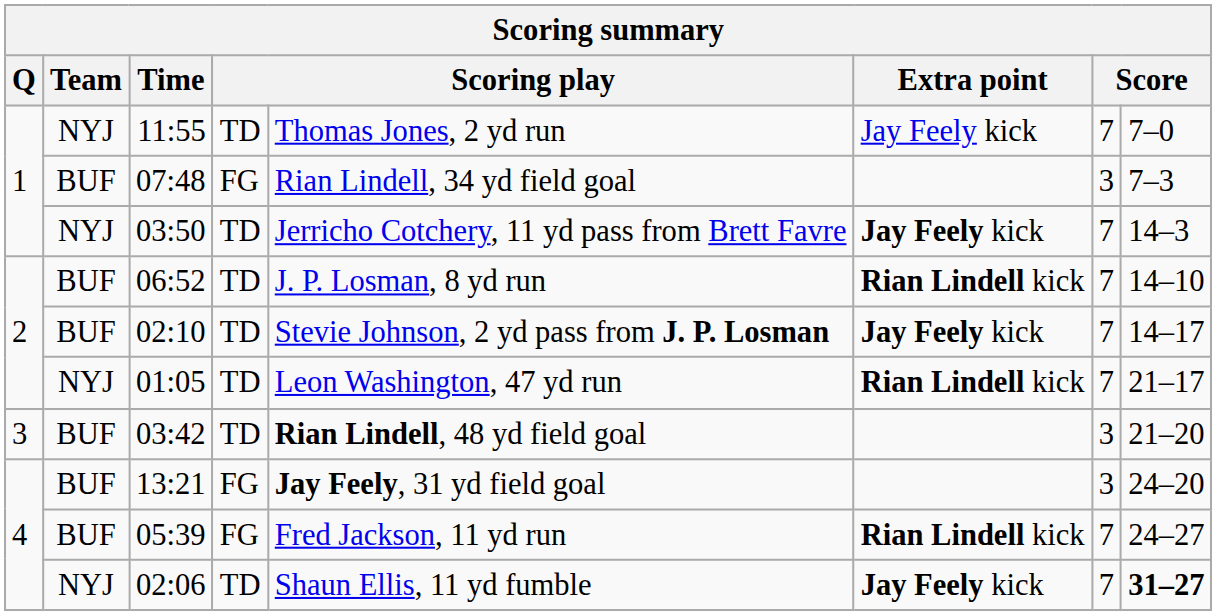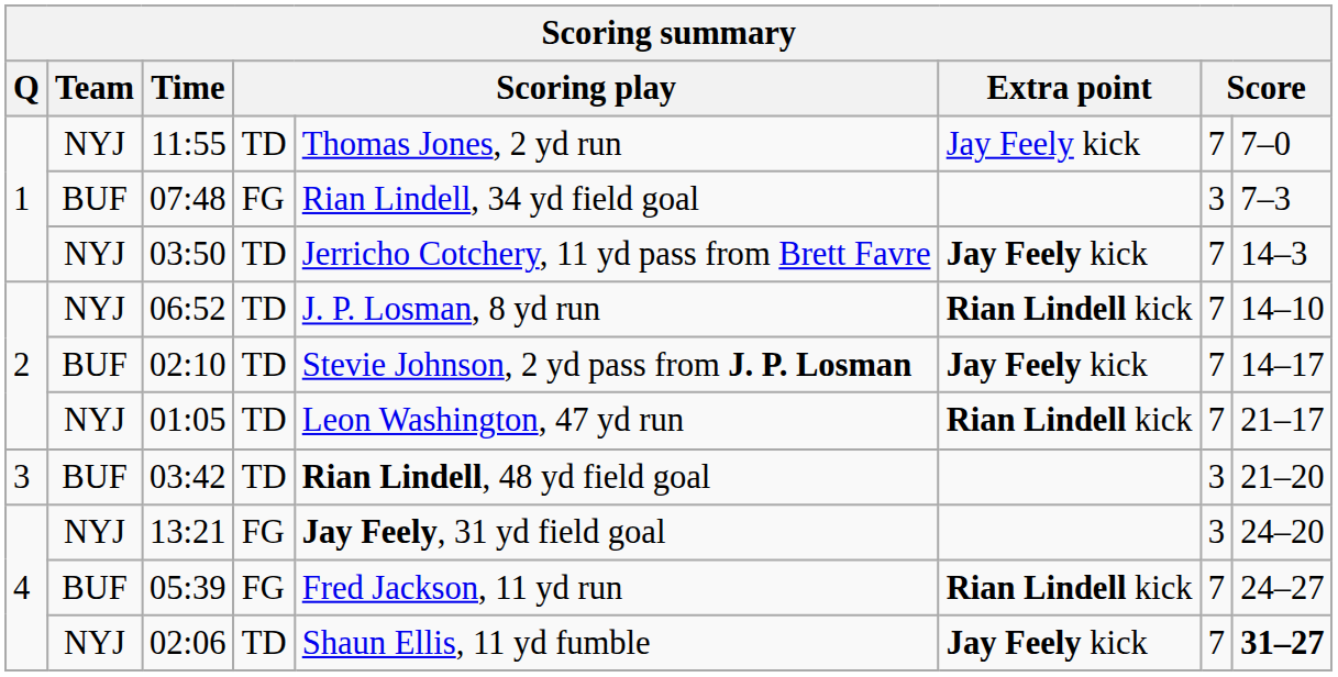06:52 | Team: BUF -> NYJ
13:21 | Team: BUF -> NYJ
